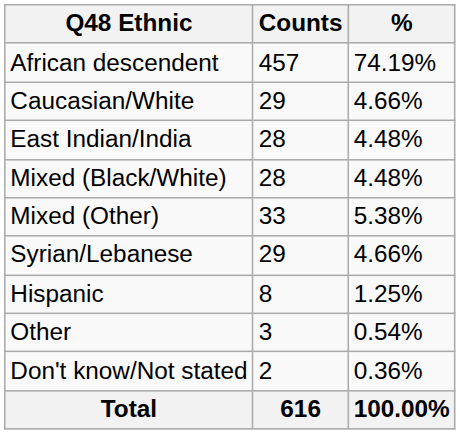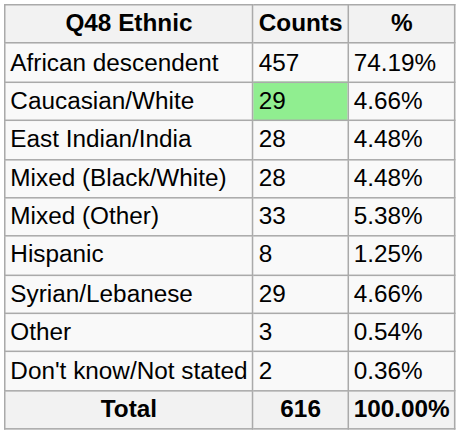Caucasian/White | Counts: no background -> lightgreen background
rows swapped: Hispanic <-> Syrian/Lebanese
